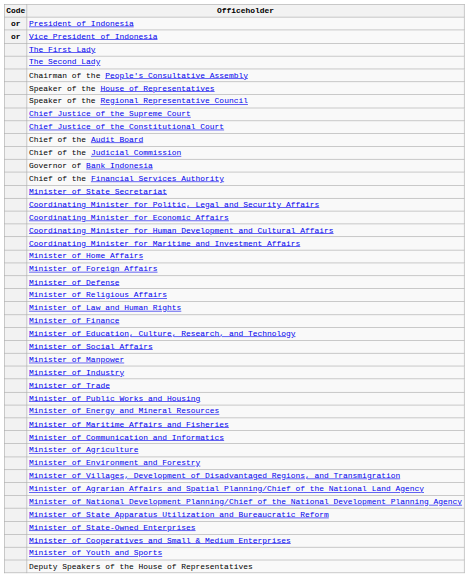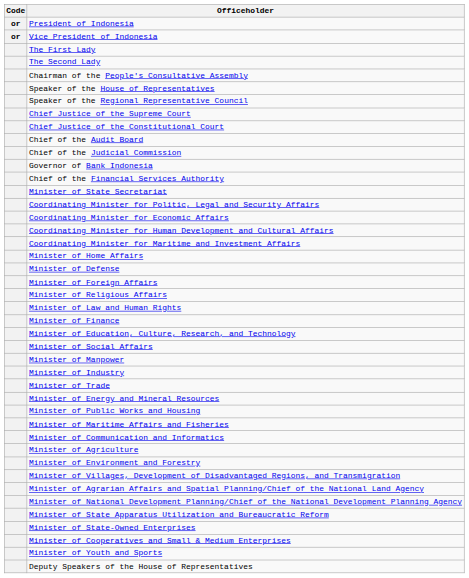rows swapped: Minister of Foreign Affairs <-> Minister of Defense
rows swapped: Minister of Energy and Mineral Resources <-> Minister of Public Works and Housing
